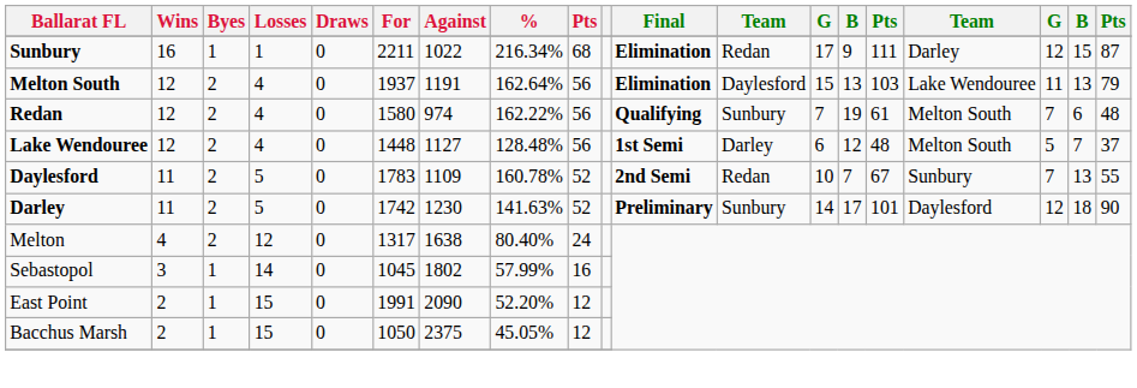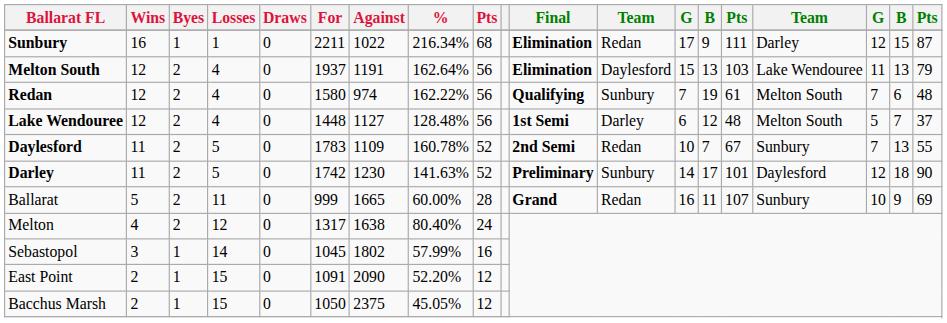+ row: Ballarat | 5 | 2 | 11 | 0 | 999 | 1665 | 60.00% | 28 | Grand | Redan | 16 | 11 | 107 | Sunbury | 10 | 9 | 69
East Point | For: 1991 -> 1091
